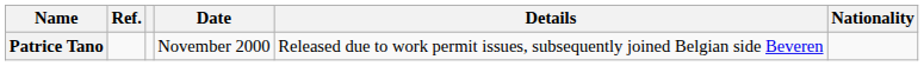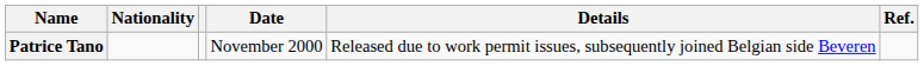columns swapped: Nationality <-> Ref.
